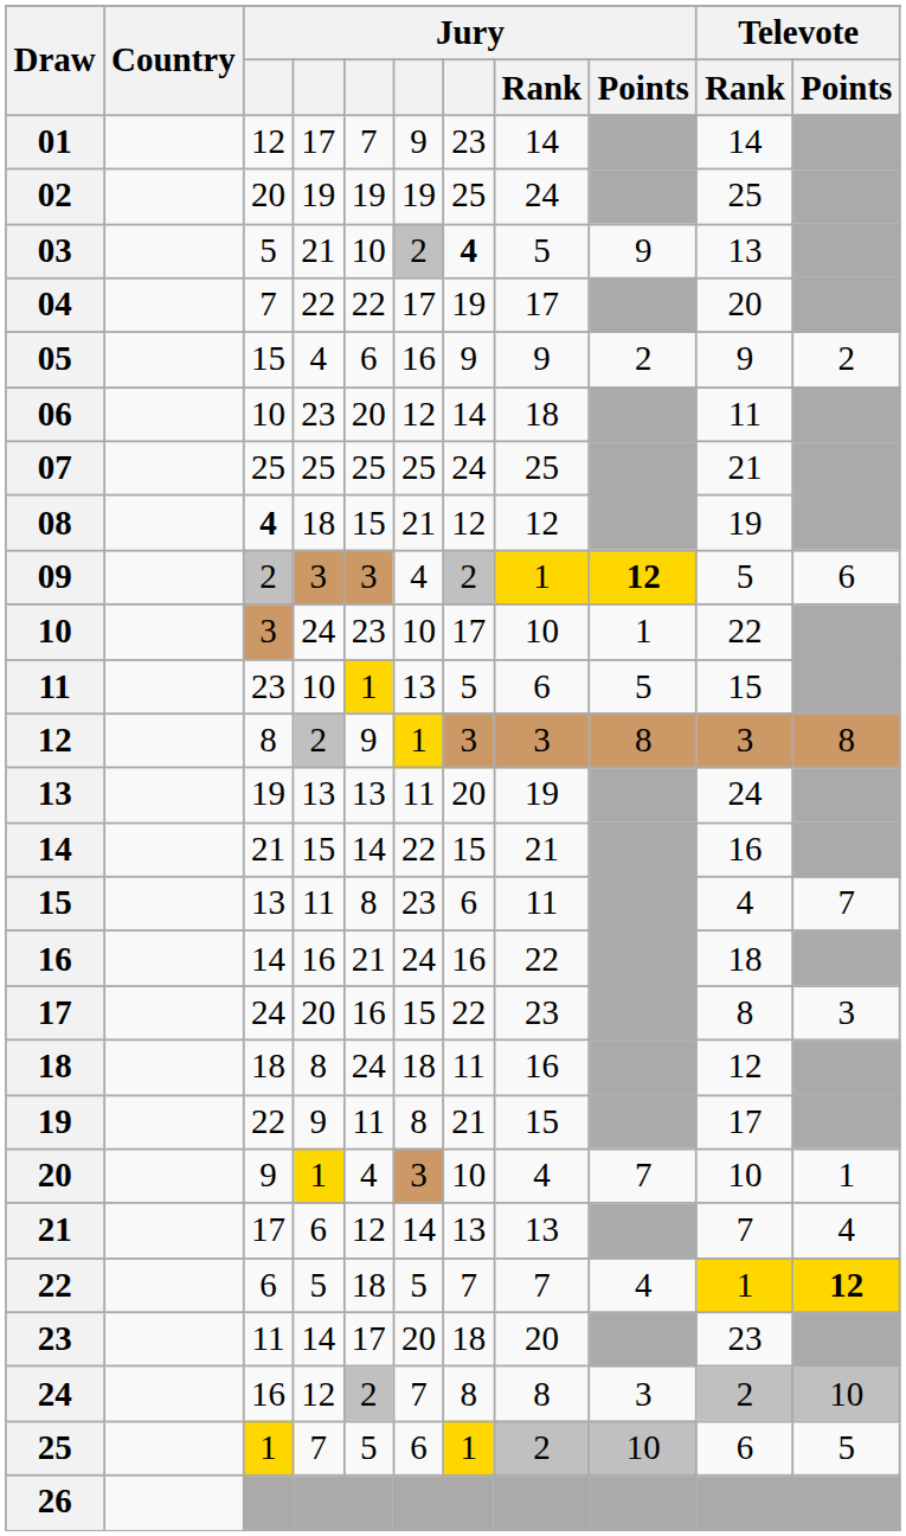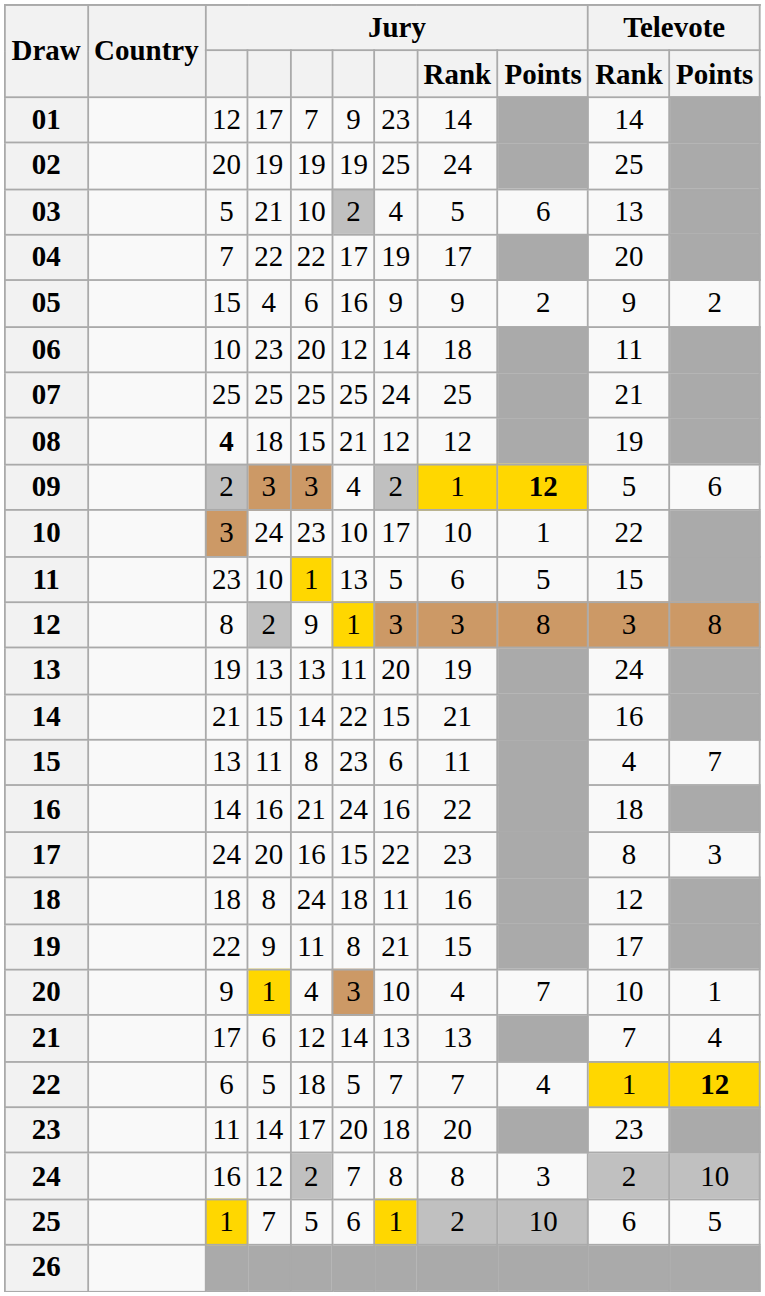03 | column 7: bold -> normal
03 | Jury / Points: 9 -> 6
